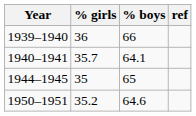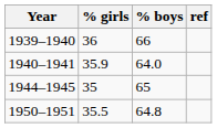1940–1941 | % girls: 35.7 -> 35.9
1940–1941 | % boys: 64.1 -> 64.0
1950–1951 | % girls: 35.2 -> 35.5
1950–1951 | % boys: 64.6 -> 64.8
